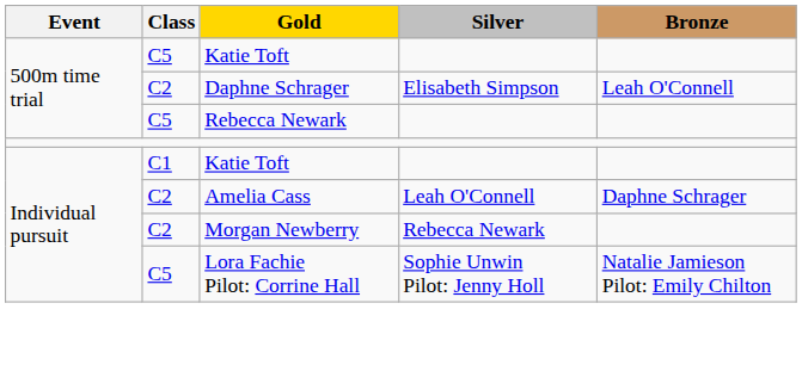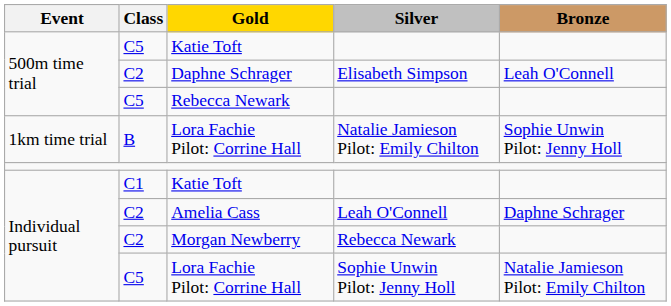+ row: 1km time trial | B | Lora Fachie Pilot: Corrine Hall | Natalie Jamieson Pilot: Emily Chilton | Sophie Unwin Pilot: Jenny Holl
